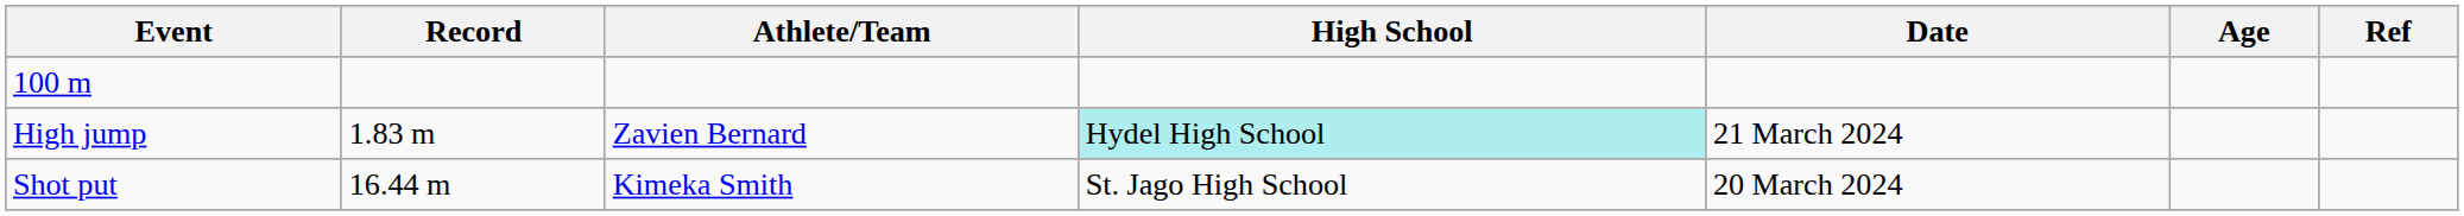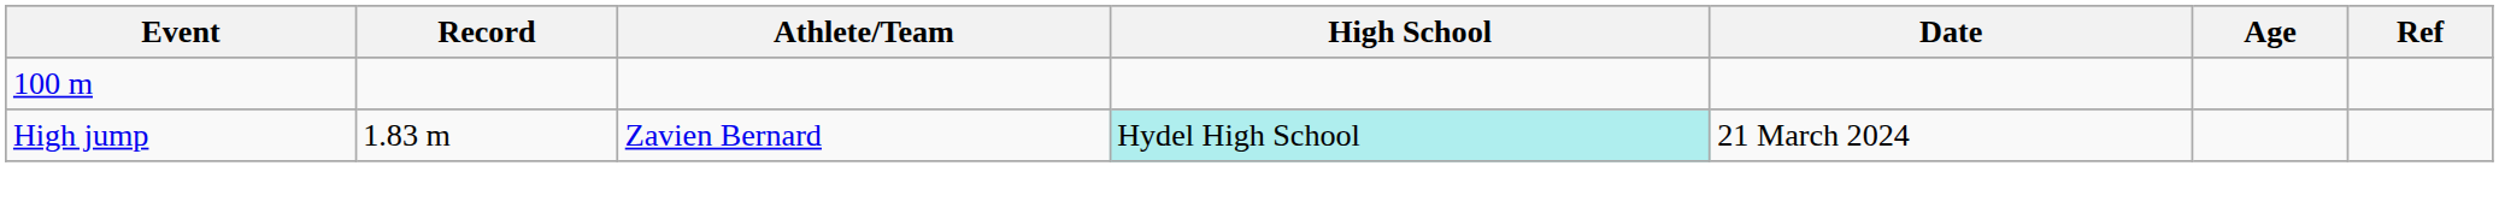- row: Shot put | 16.44 m | Kimeka Smith | St. Jago High School | 20 March 2024
